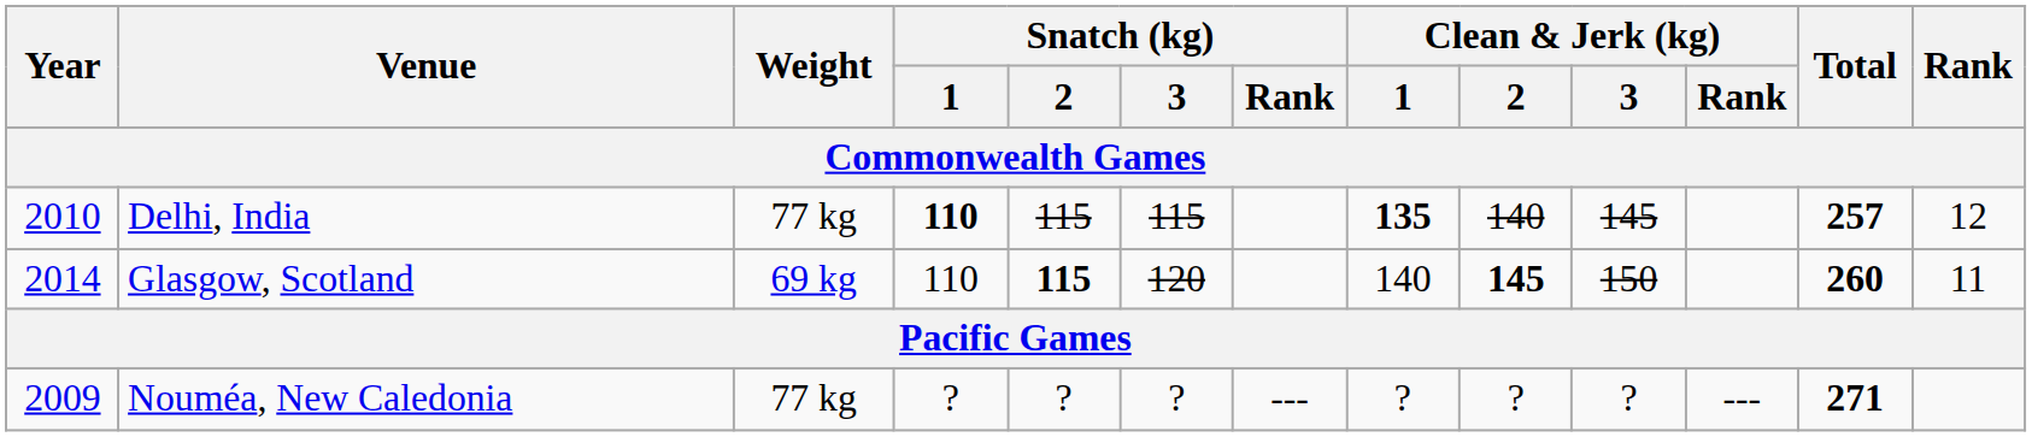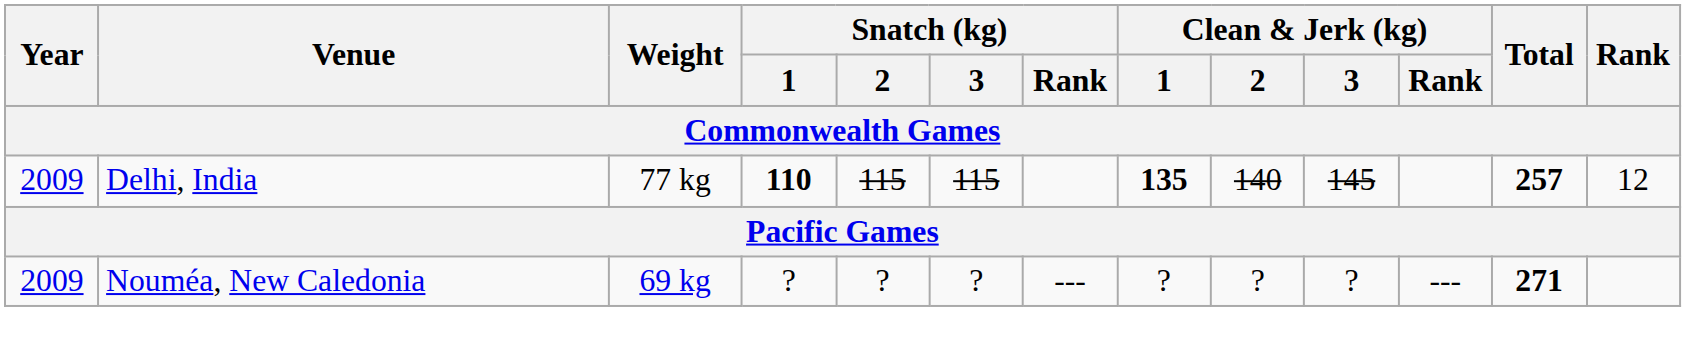Delhi, India | Year: 2010 -> 2009
- row: 2014 | Glasgow, Scotland | 69 kg | 110 | 115 | 120 | 140 | 145 | 150 | 260 | 11
Nouméa, New Caledonia | Weight: 77 kg -> 69 kg
